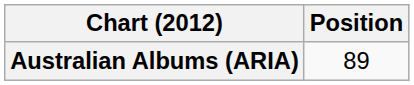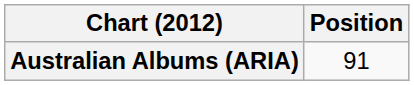Australian Albums (ARIA) | Position: 89 -> 91
